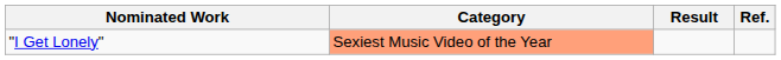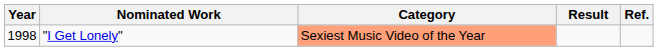+ column: Year | 1998
